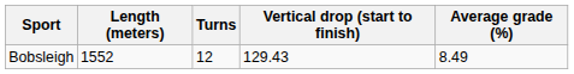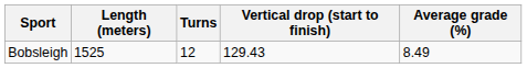Bobsleigh | Length (meters): 1552 -> 1525
